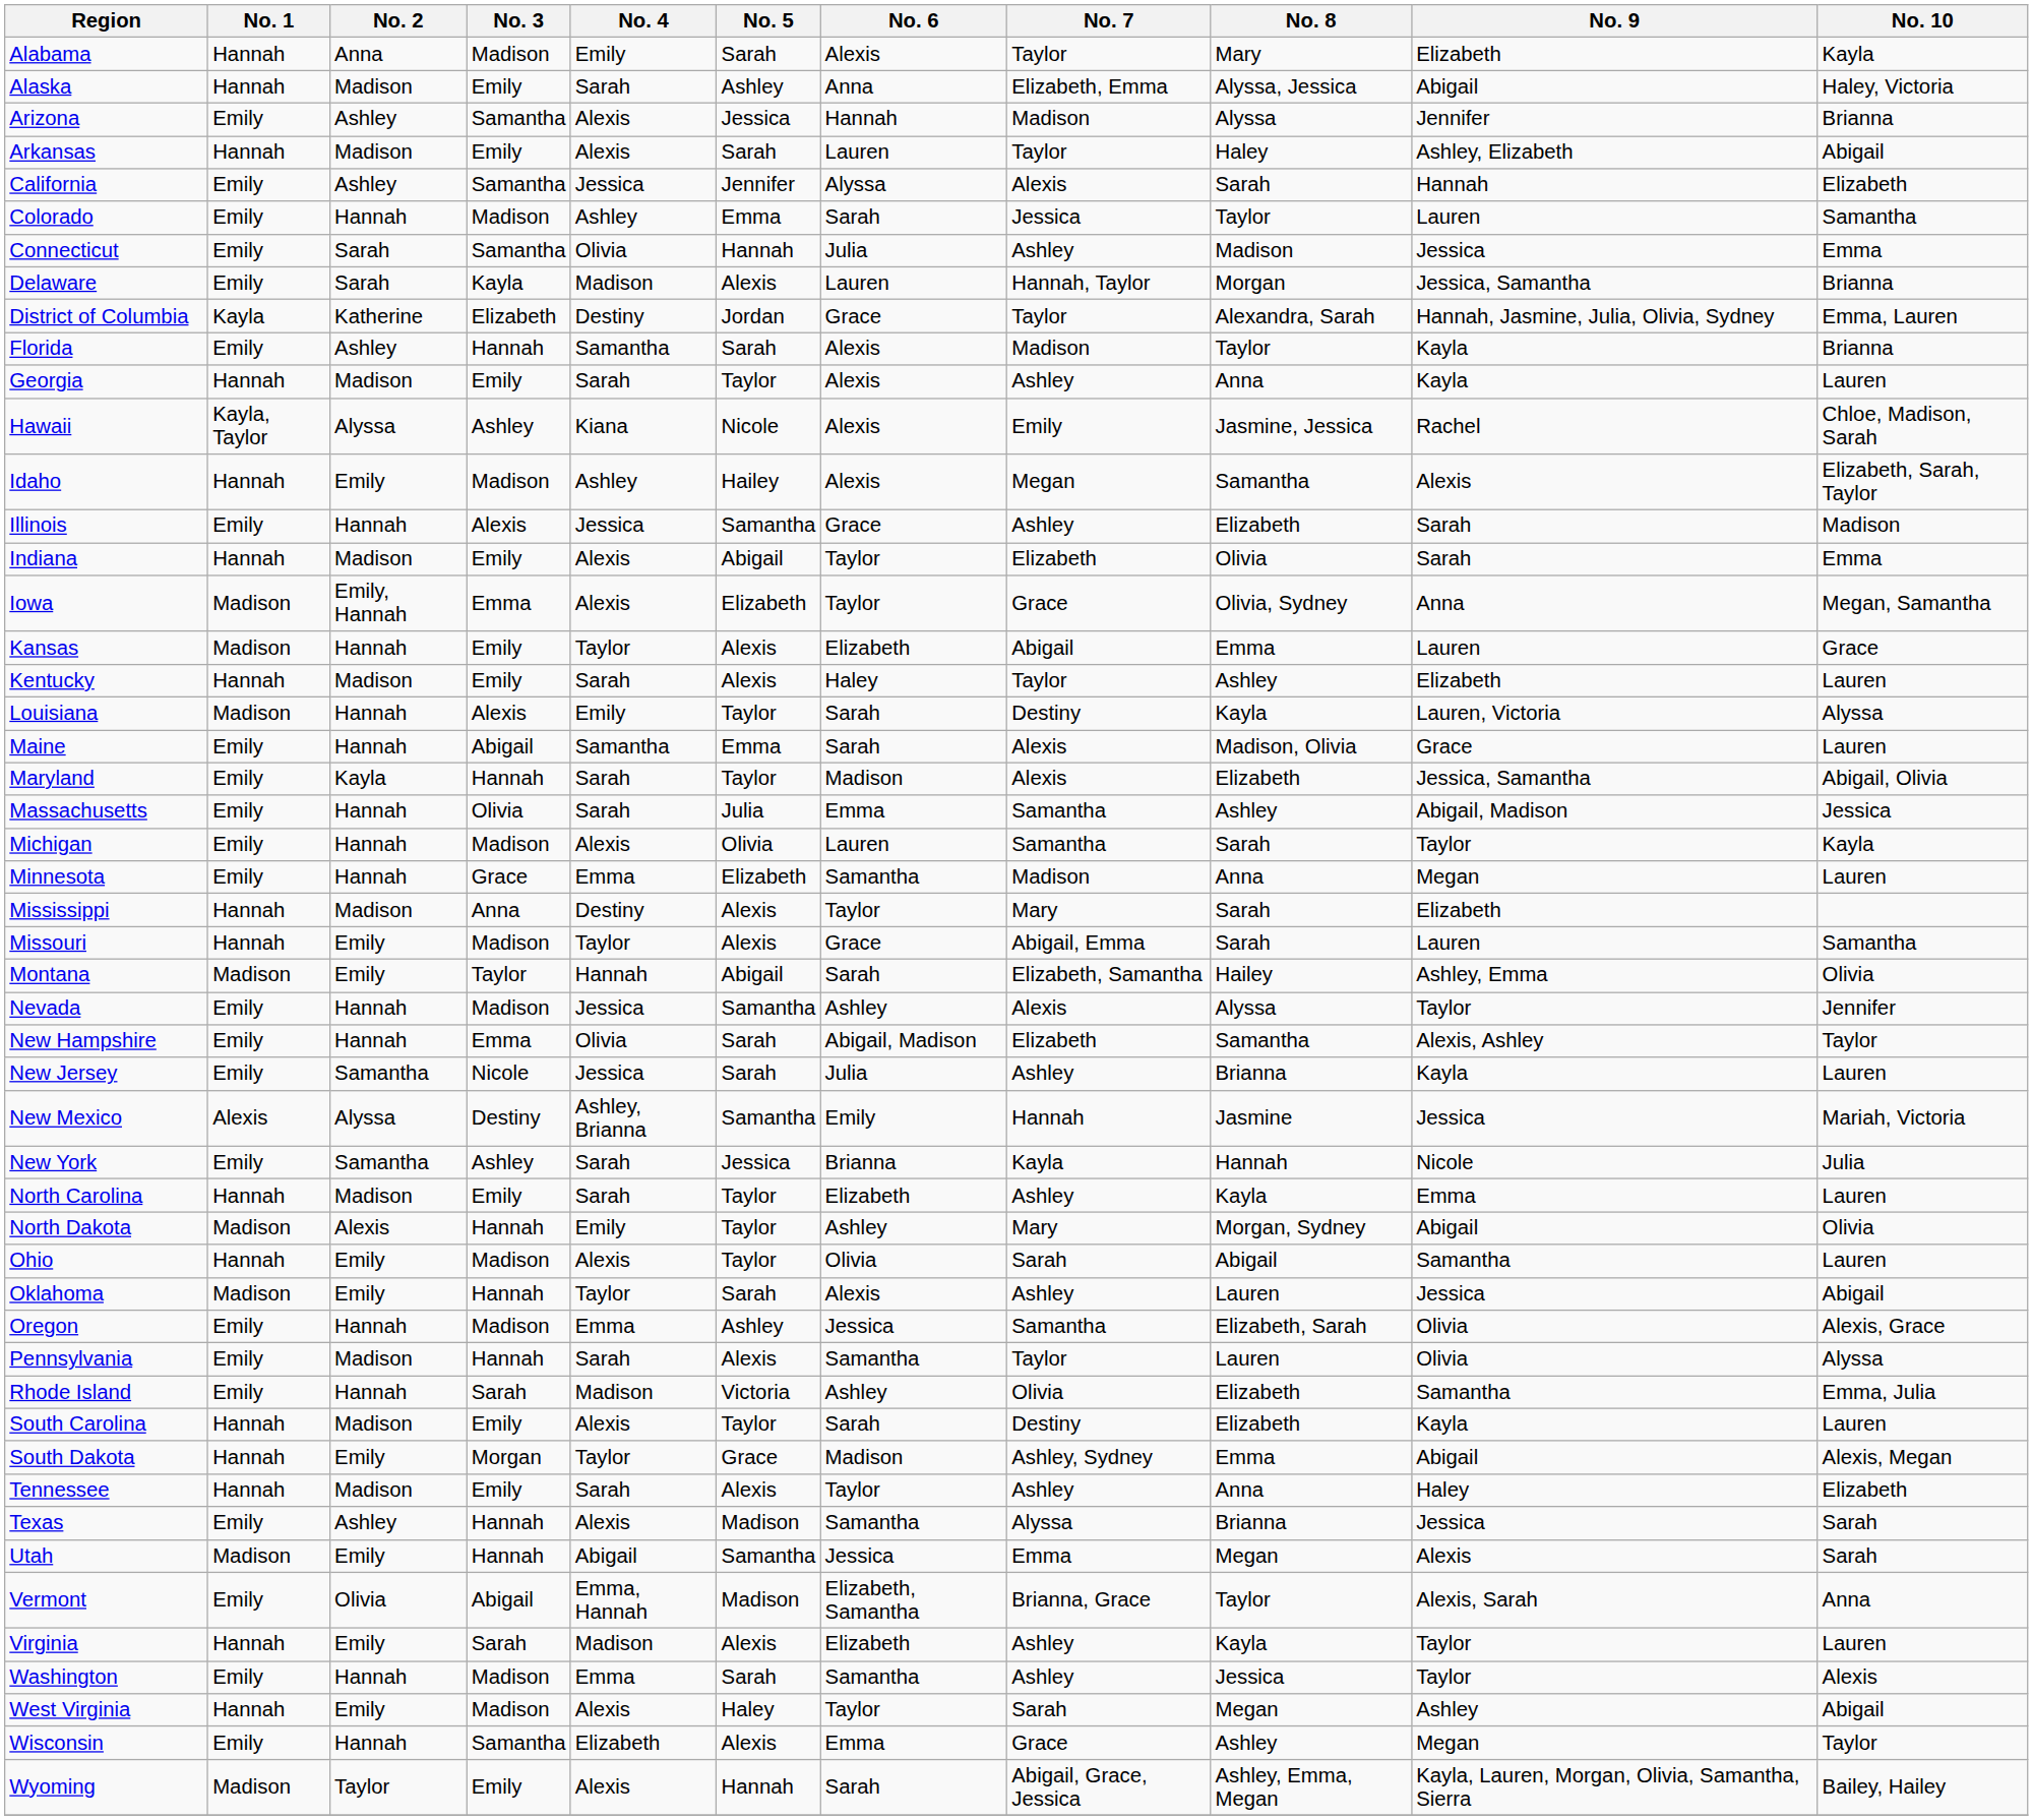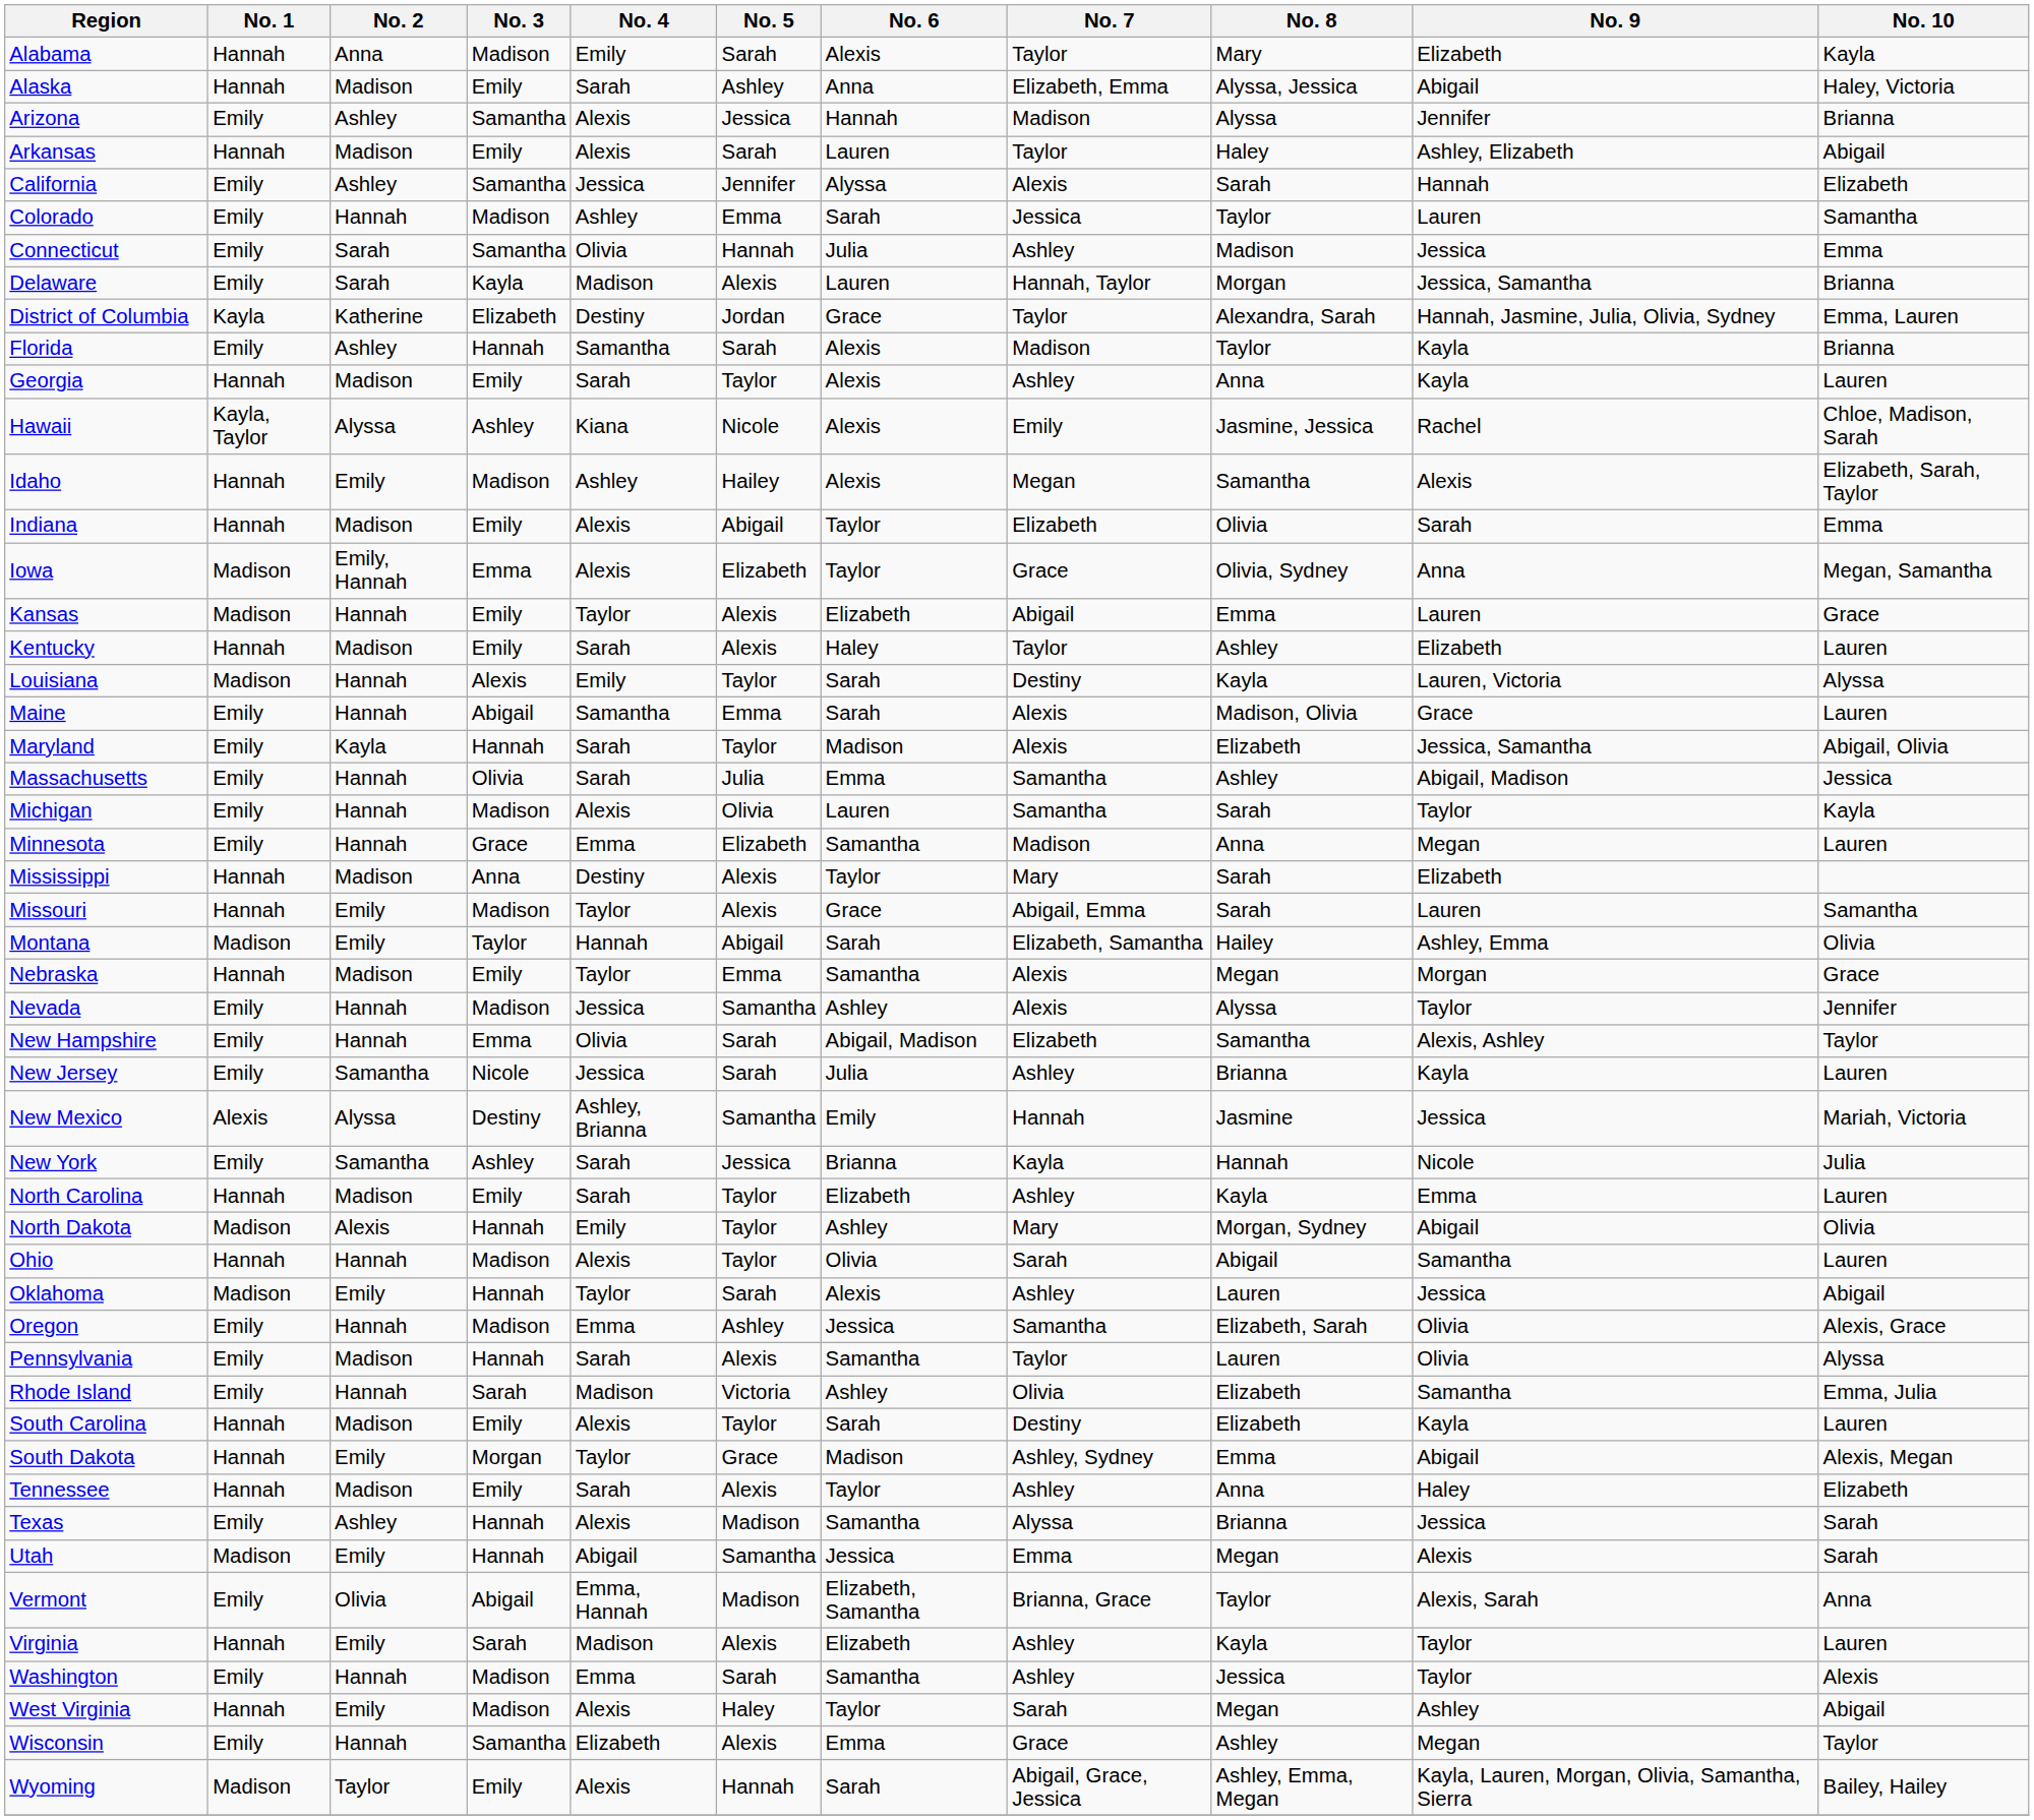- row: Illinois | Emily | Hannah | Alexis | Jessica | Samantha | Grace | Ashley | Elizabeth | Sarah | Madison
+ row: Nebraska | Hannah | Madison | Emily | Taylor | Emma | Samantha | Alexis | Megan | Morgan | Grace
Ohio | No. 2: Emily -> Hannah
